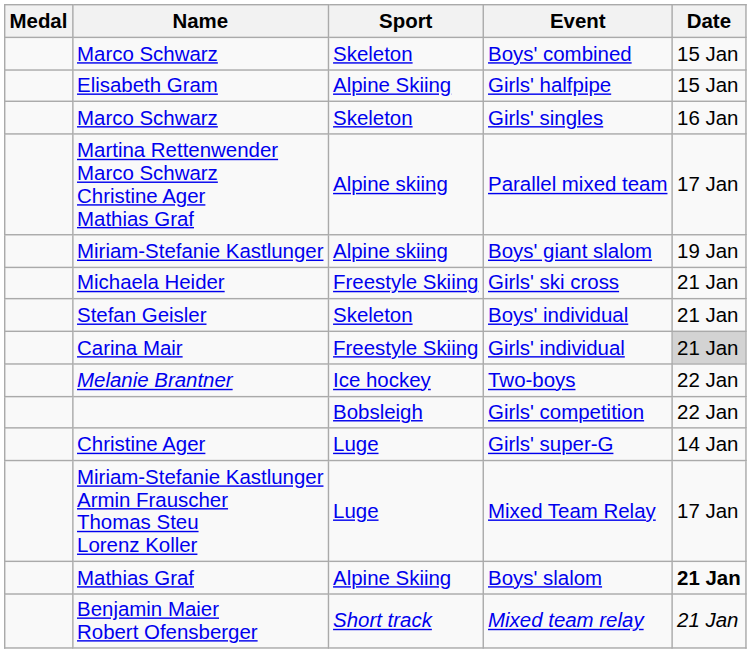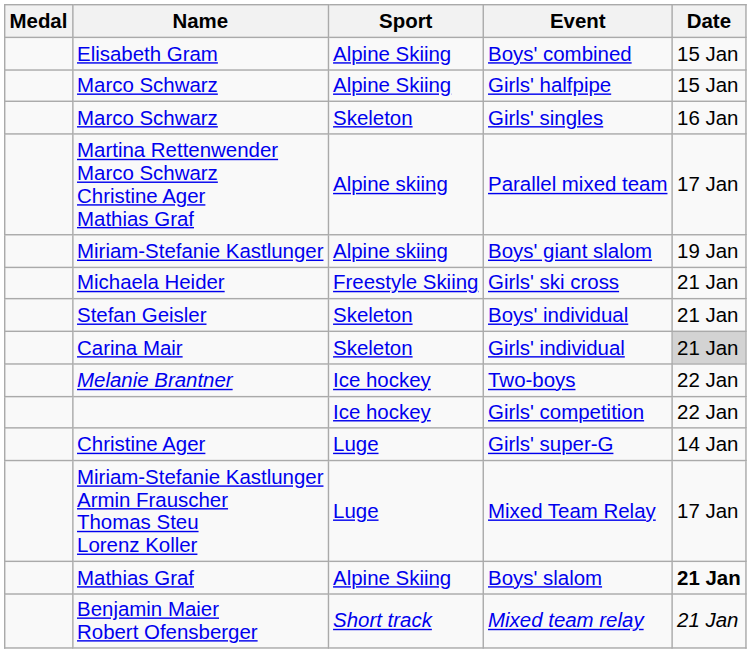Boys' combined | Name: Marco Schwarz -> Elisabeth Gram
Boys' combined | Sport: Skeleton -> Alpine Skiing
Girls' halfpipe | Name: Elisabeth Gram -> Marco Schwarz
Girls' individual | Sport: Freestyle Skiing -> Skeleton
Girls' competition | Sport: Bobsleigh -> Ice hockey
